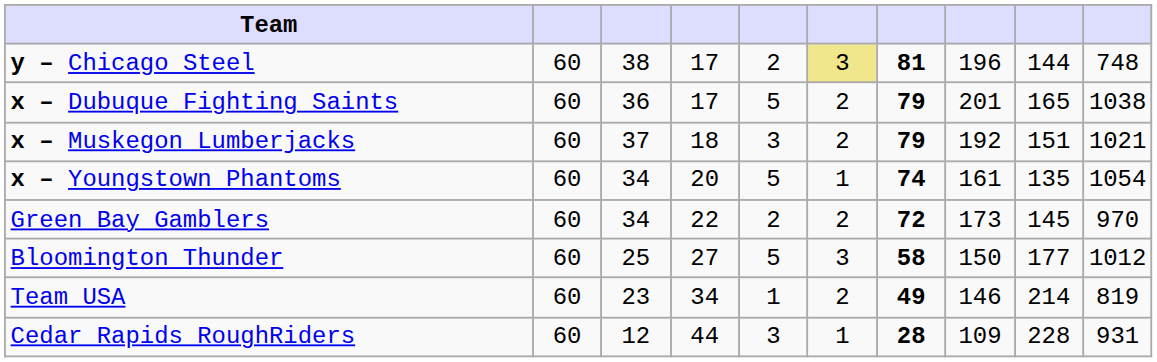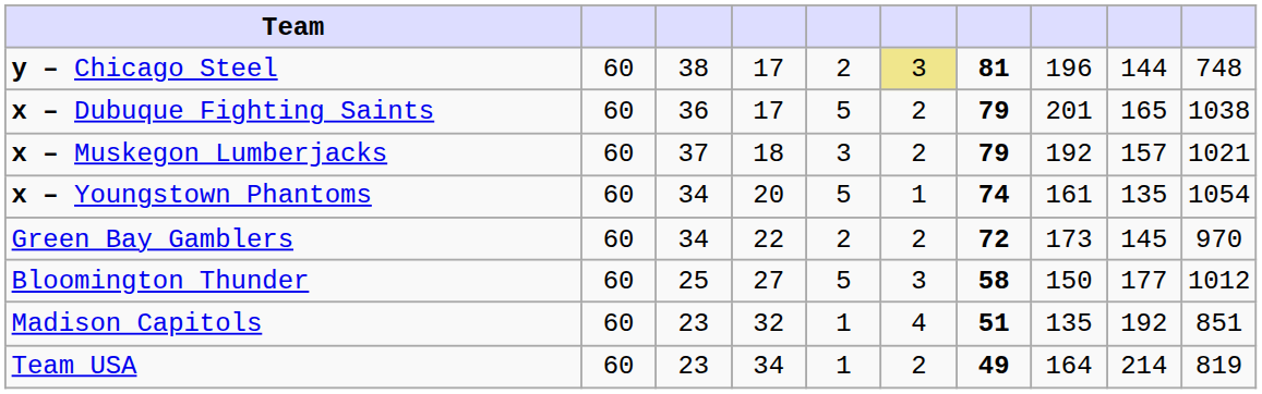x – Muskegon Lumberjacks | column 9: 151 -> 157
+ row: Madison Capitols | 60 | 23 | 32 | 1 | 4 | 51 | 135 | 192 | 851
Team USA | column 8: 146 -> 164
- row: Cedar Rapids RoughRiders | 60 | 12 | 44 | 3 | 1 | 28 | 109 | 228 | 931
